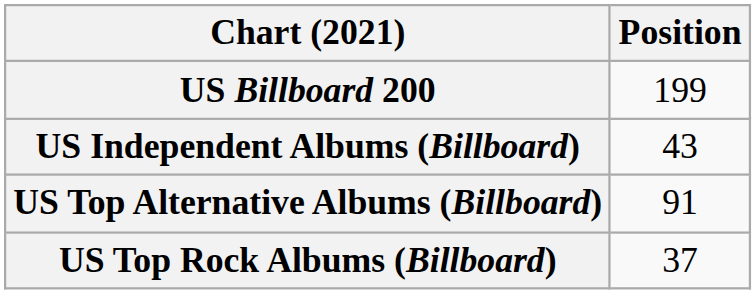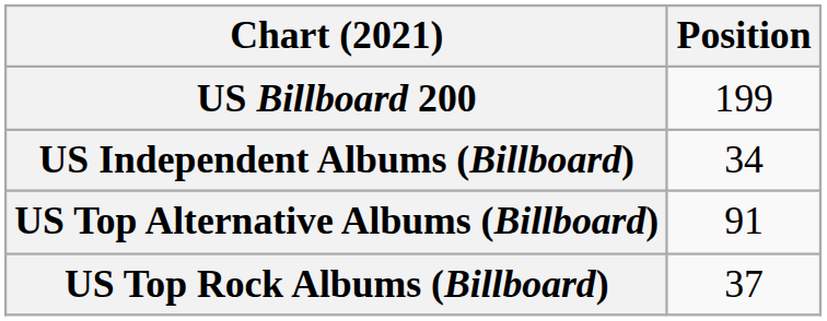US Independent Albums (Billboard) | Position: 43 -> 34
